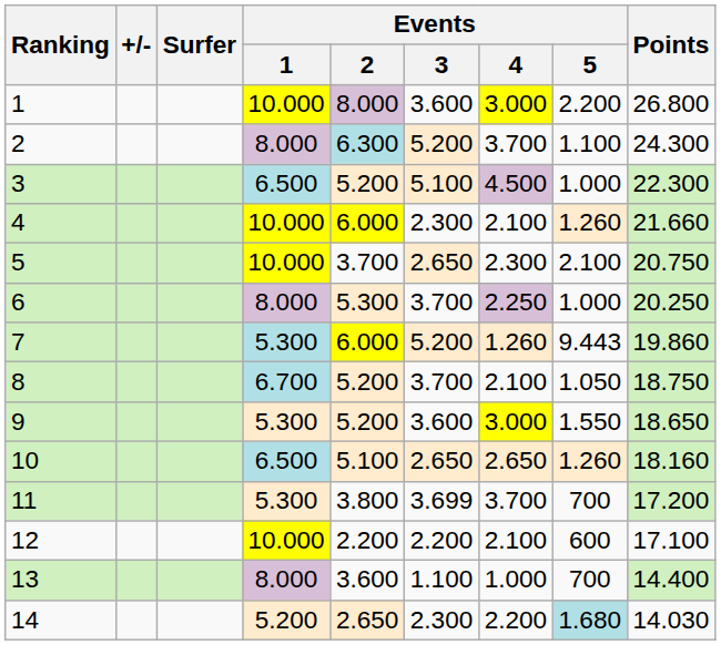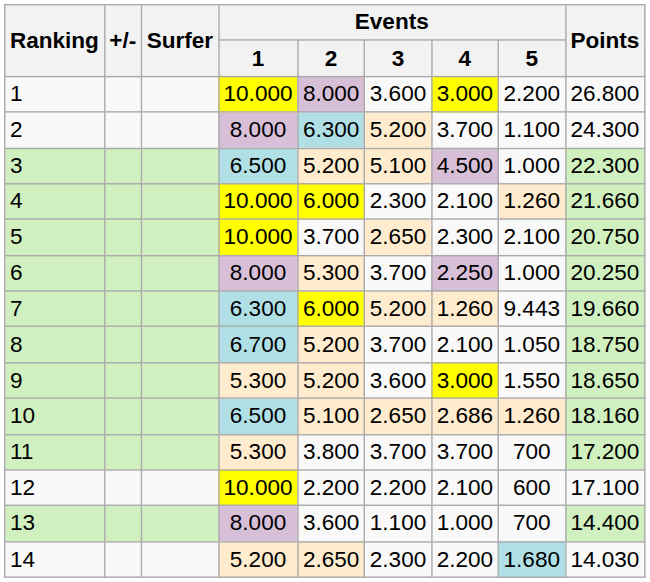7 | Events / 1: 5.300 -> 6.300
7 | Points: 19.860 -> 19.660
10 | Events / 4: 2.650 -> 2.686
11 | Events / 3: 3.699 -> 3.700
